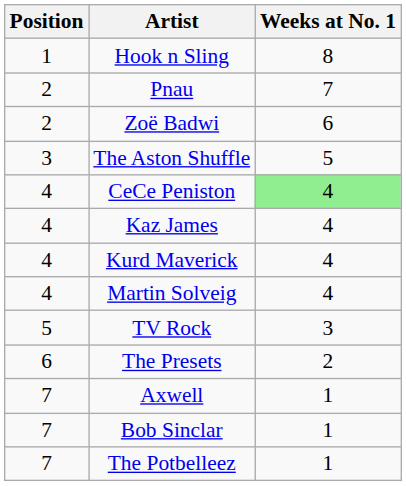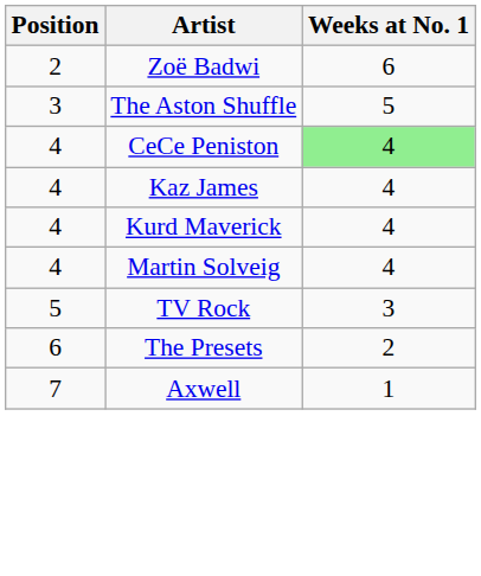- row: 1 | Hook n Sling | 8
- row: 2 | Pnau | 7
- row: 7 | Bob Sinclar | 1
- row: 7 | The Potbelleez | 1
